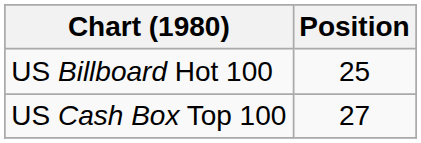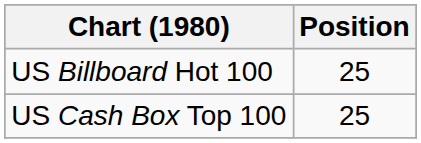US Cash Box Top 100 | Position: 27 -> 25
